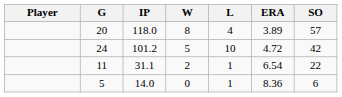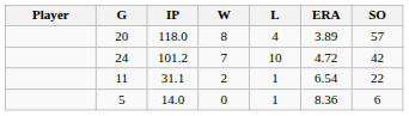24 | W: 5 -> 7
